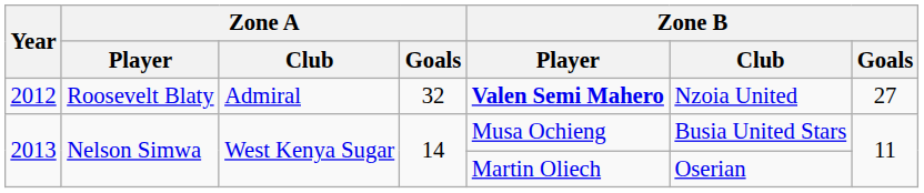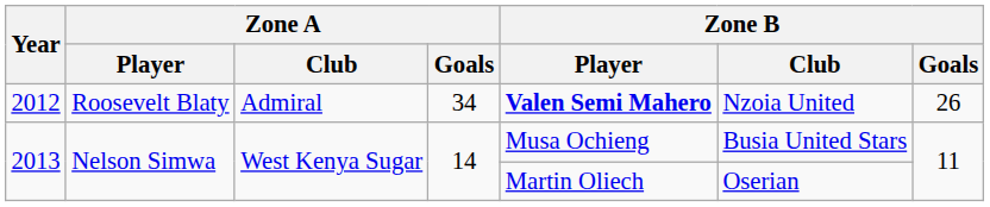2012 | Zone A / Goals: 32 -> 34
2012 | Zone B / Goals: 27 -> 26
